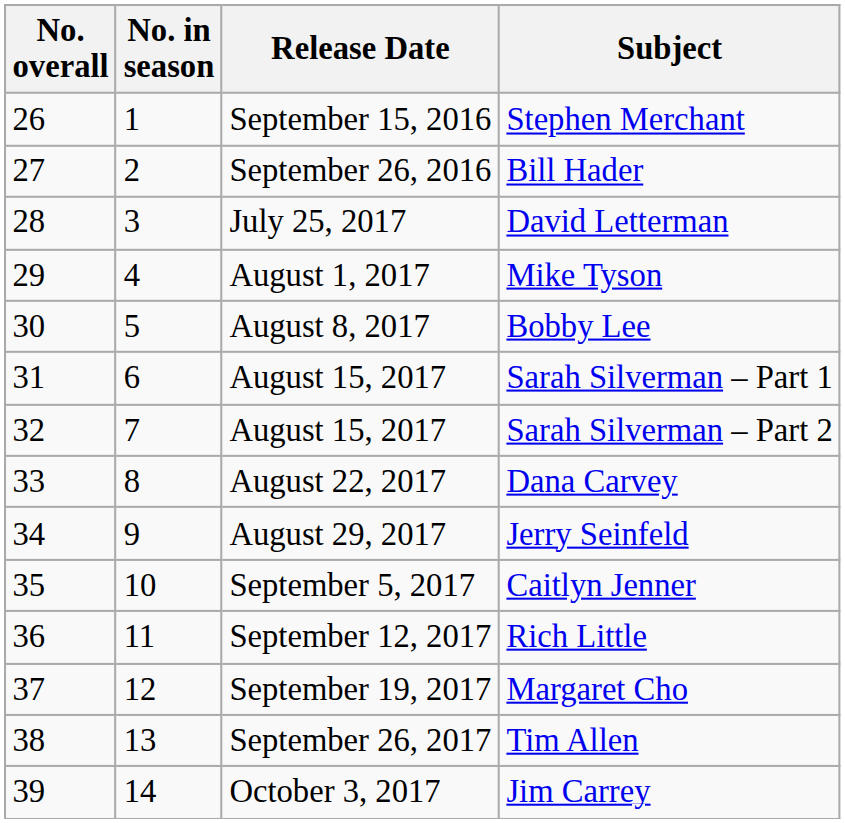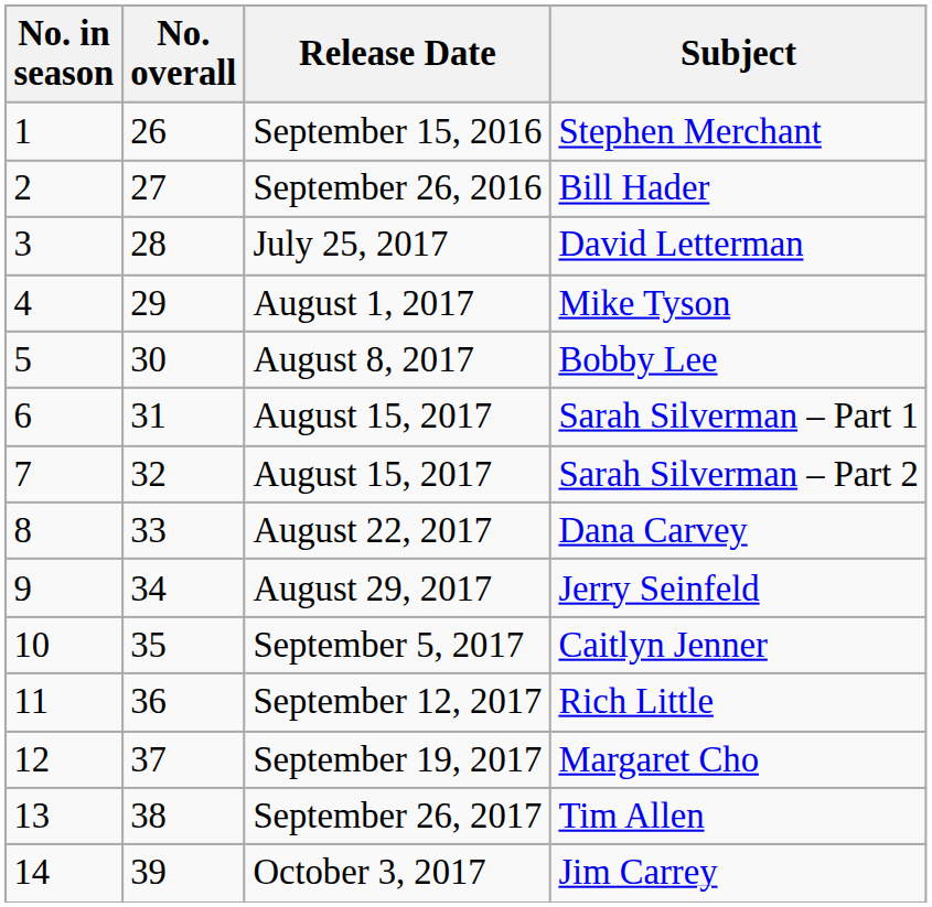columns swapped: No. overall <-> No. in season
